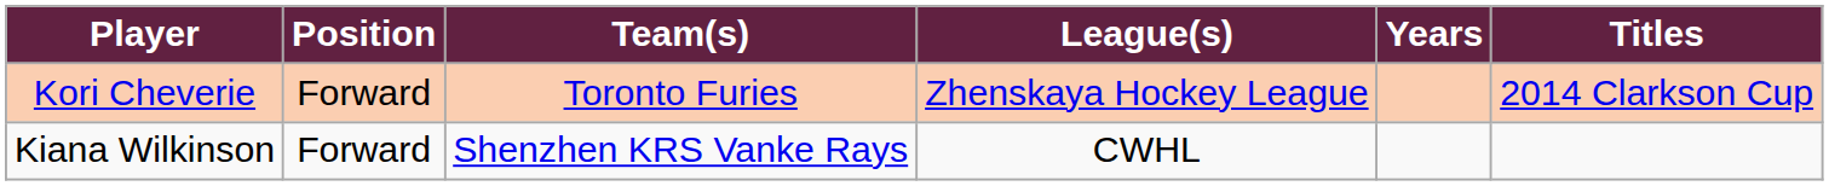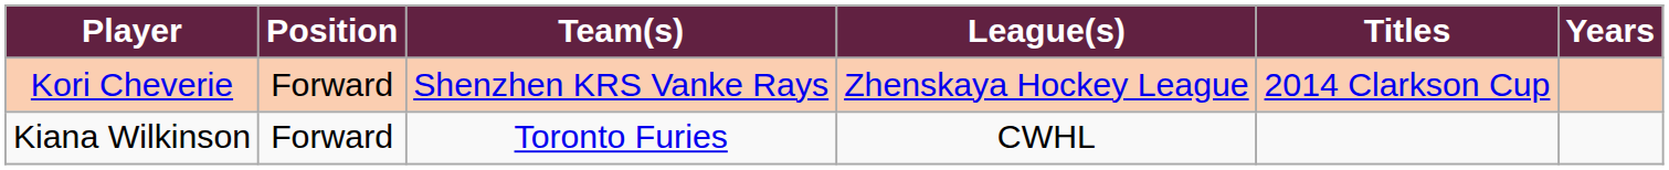columns swapped: Years <-> Titles
Kori Cheverie | Team(s): Toronto Furies -> Shenzhen KRS Vanke Rays
Kiana Wilkinson | Team(s): Shenzhen KRS Vanke Rays -> Toronto Furies
